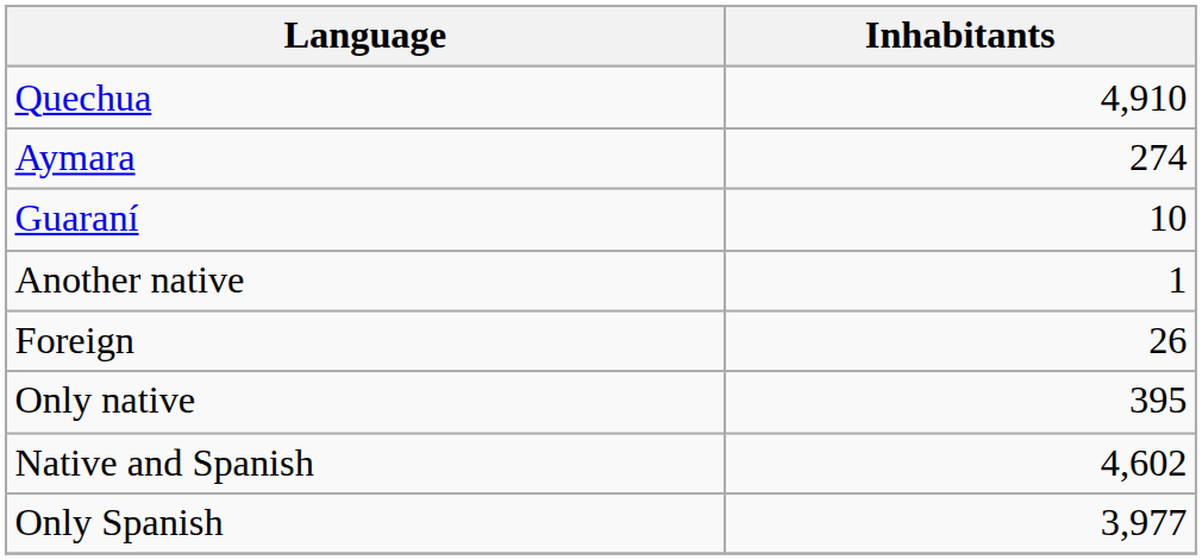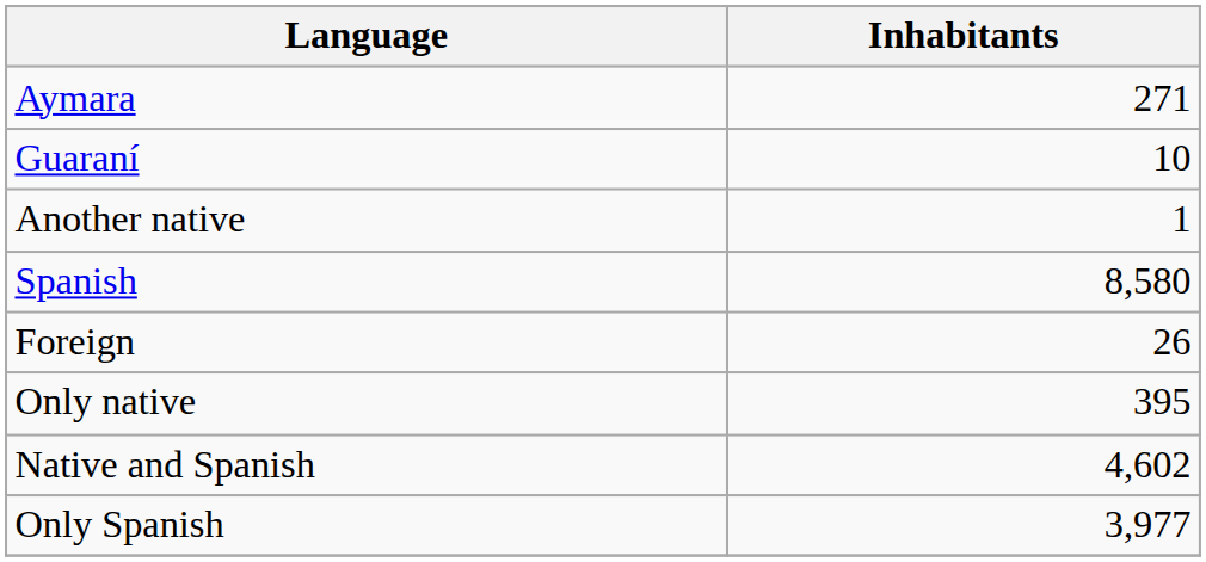- row: Quechua | 4,910
Aymara | Inhabitants: 274 -> 271
+ row: Spanish | 8,580
